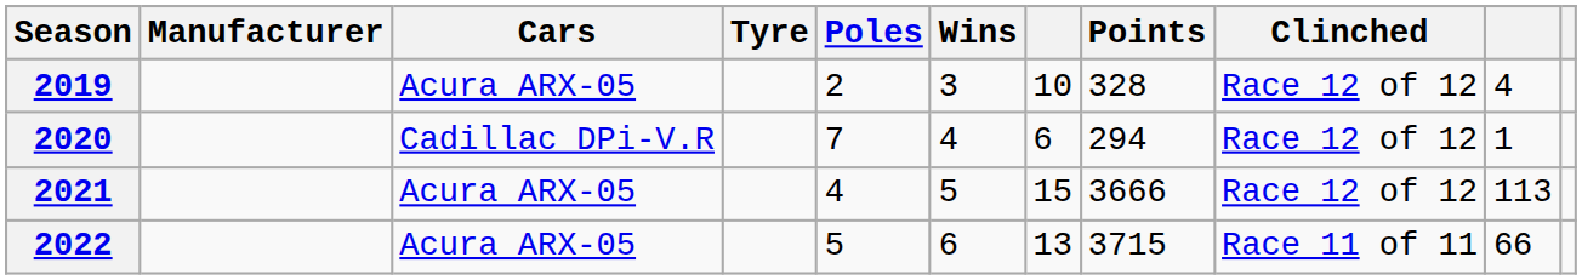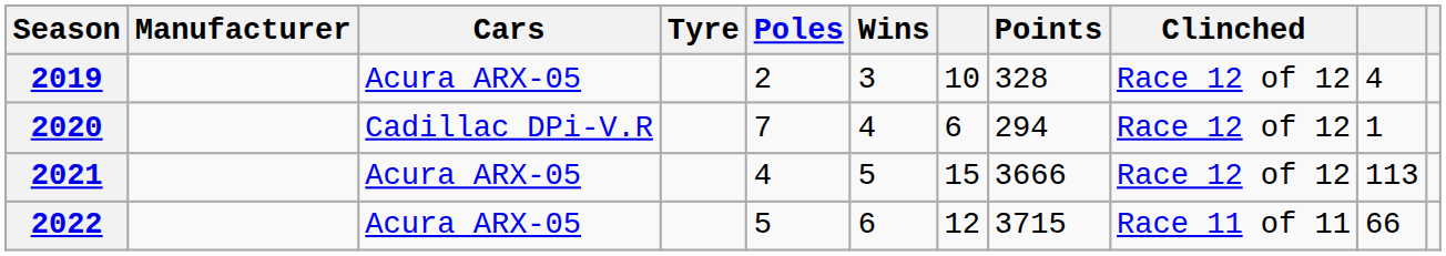2022 | column 7: 13 -> 12
